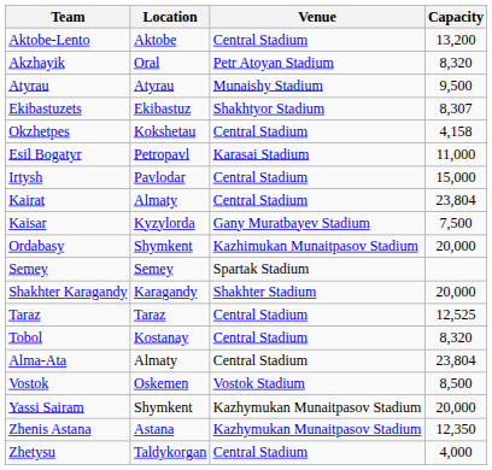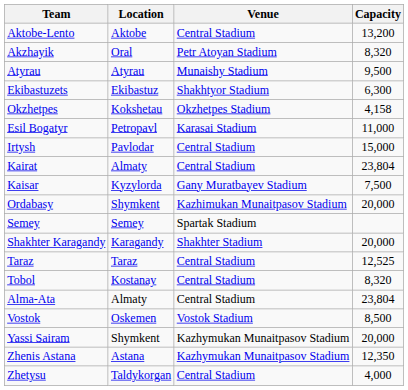Ekibastuzets | Capacity: 8,307 -> 6,300
Okzhetpes | Venue: Central Stadium -> Okzhetpes Stadium
